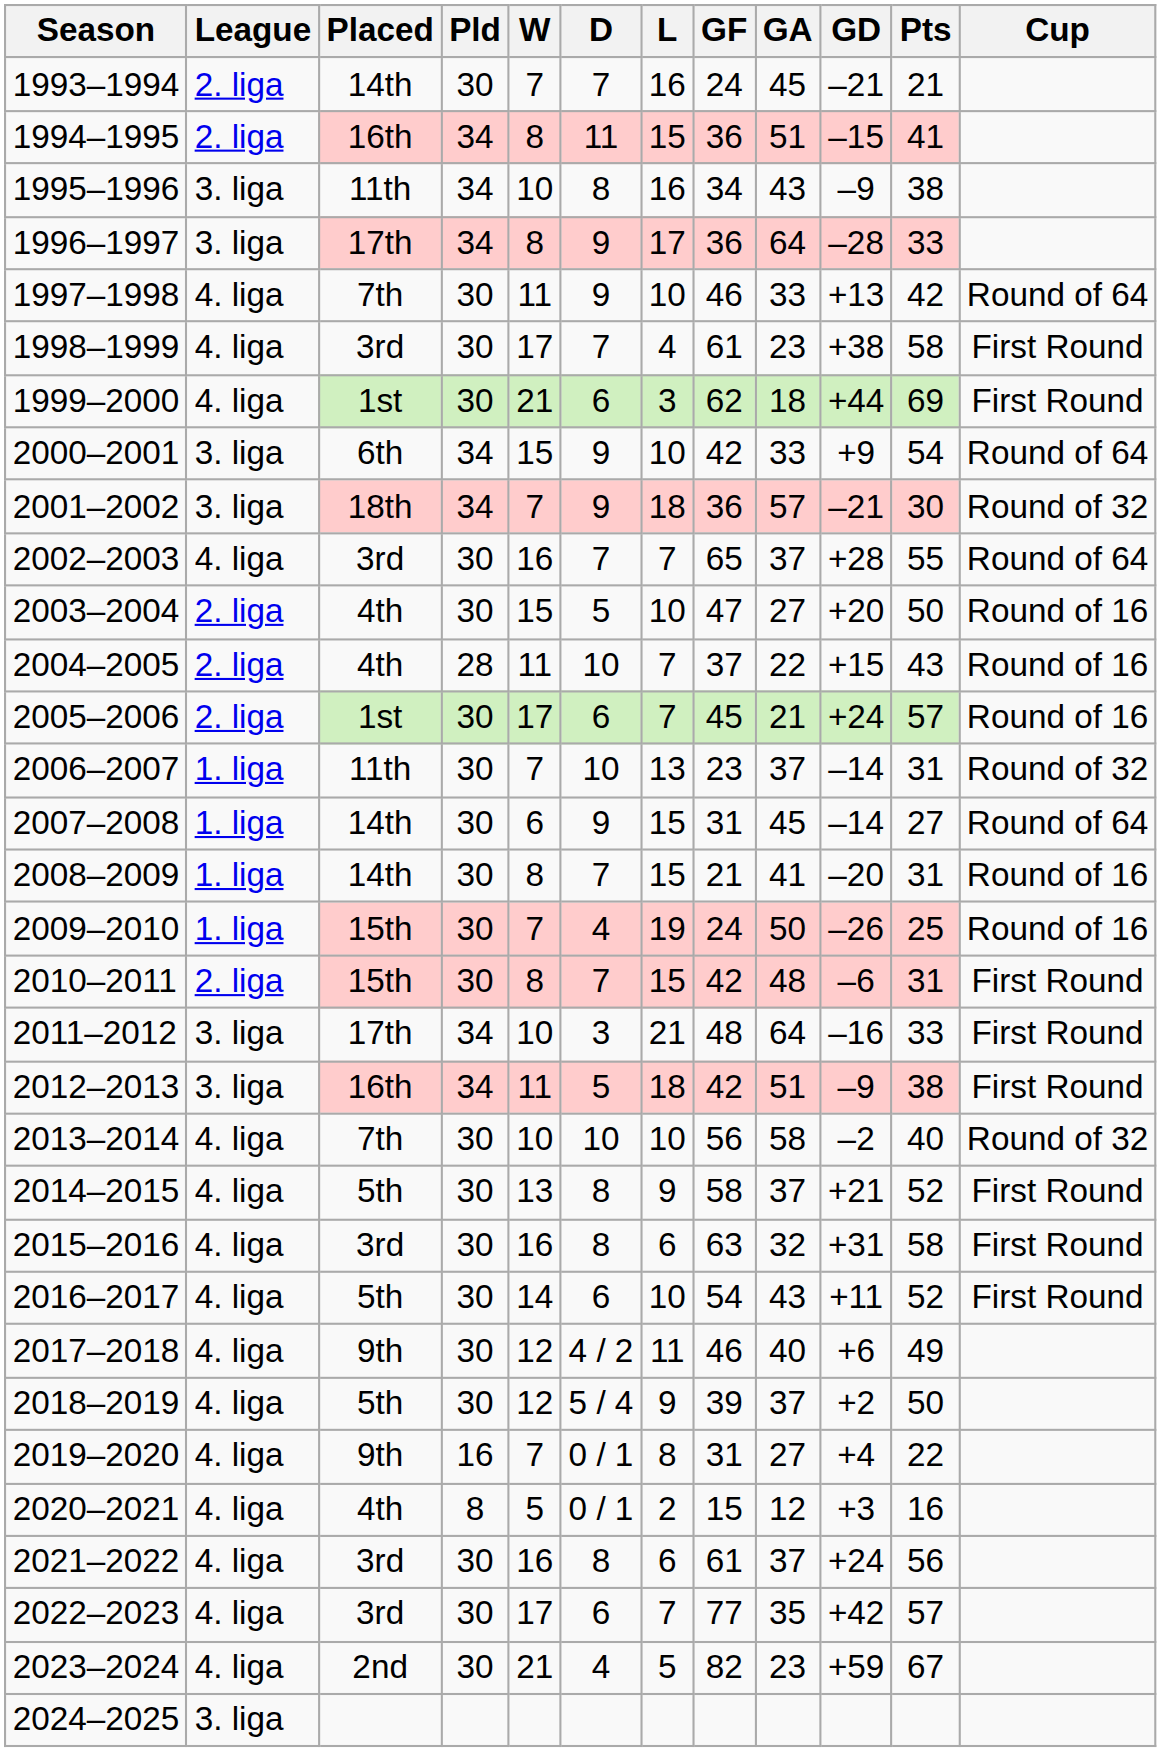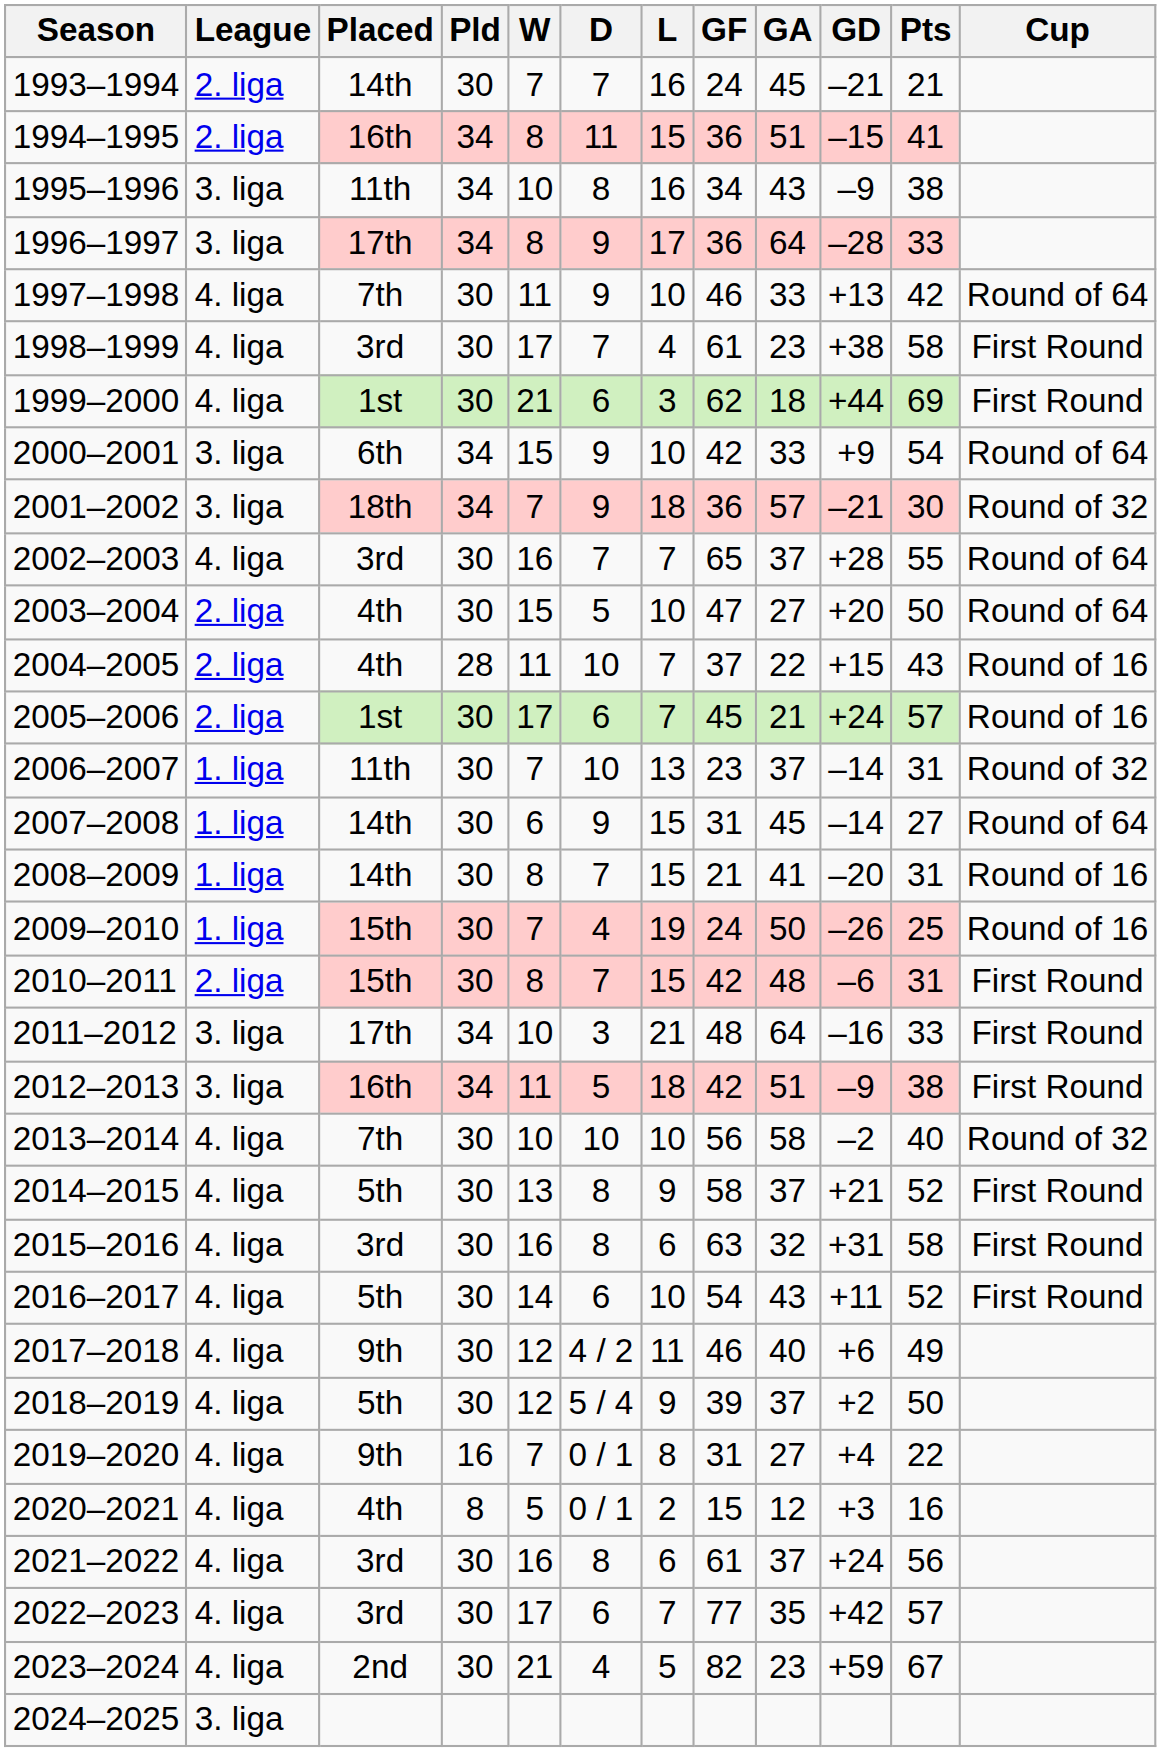2003–2004 | Cup: Round of 16 -> Round of 64
